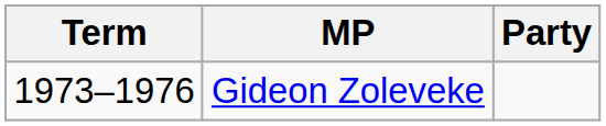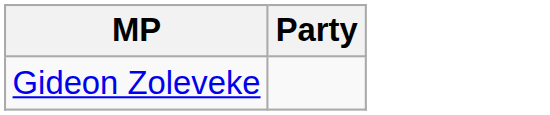- column: Term | 1973–1976
